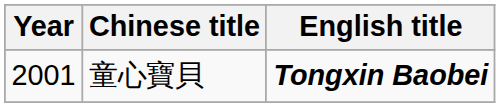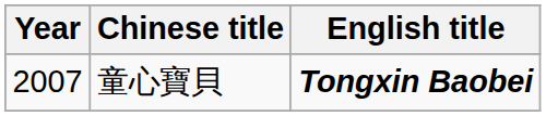童心寶貝 | Year: 2001 -> 2007
